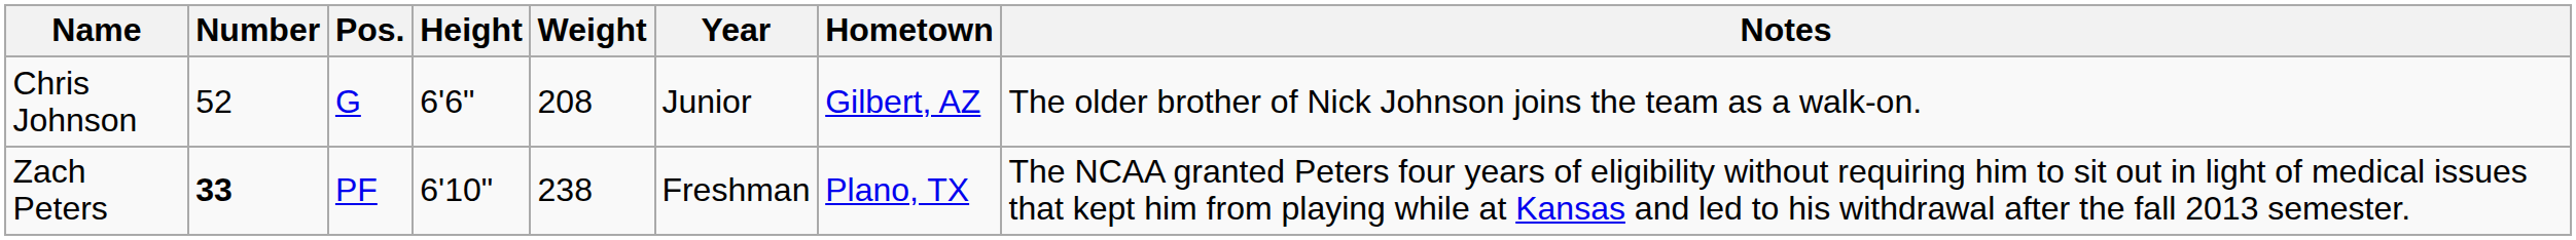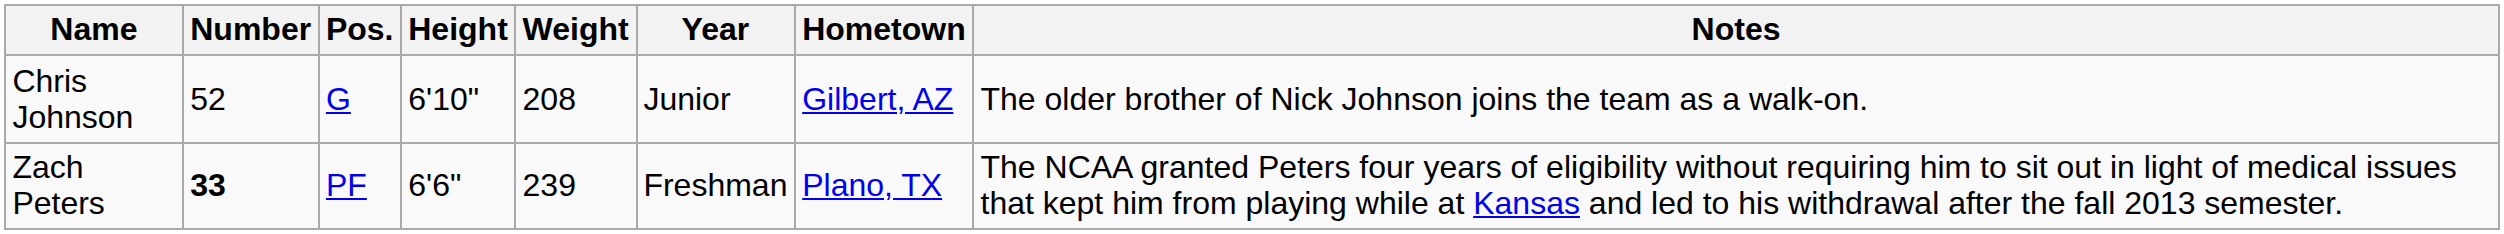Chris Johnson | Height: 6'6" -> 6'10"
Zach Peters | Height: 6'10" -> 6'6"
Zach Peters | Weight: 238 -> 239
